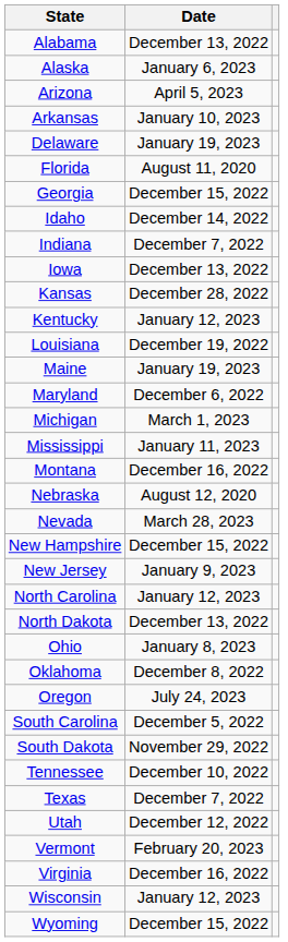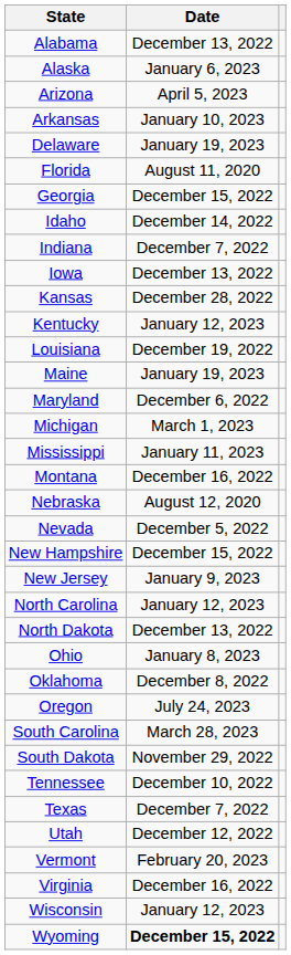Nevada | Date: March 28, 2023 -> December 5, 2022
South Carolina | Date: December 5, 2022 -> March 28, 2023
Wyoming | Date: normal -> bold
